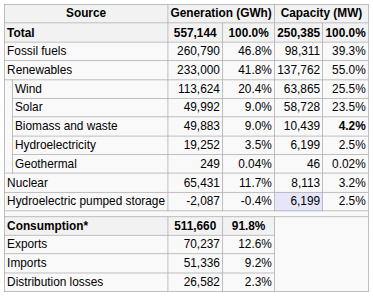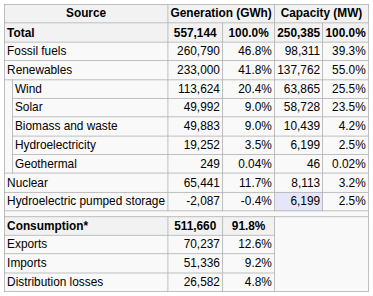Biomass and waste | Capacity (MW) / 100.0%: bold -> normal
Nuclear | Generation (GWh) / 557,144: 65,431 -> 65,441
Distribution losses | Generation (GWh) / 100.0%: 2.3% -> 4.8%
